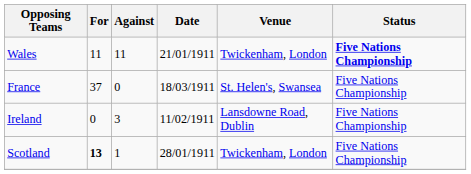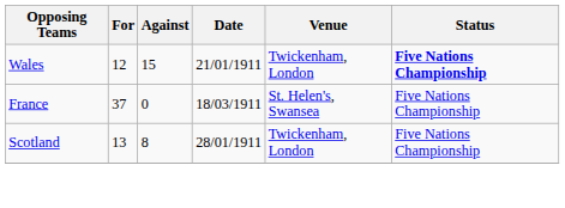Wales | For: 11 -> 12
Wales | Against: 11 -> 15
- row: Ireland | 0 | 3 | 11/02/1911 | Lansdowne Road, Dublin | Five Nations Championship
Scotland | For: bold -> normal
Scotland | Against: 1 -> 8
